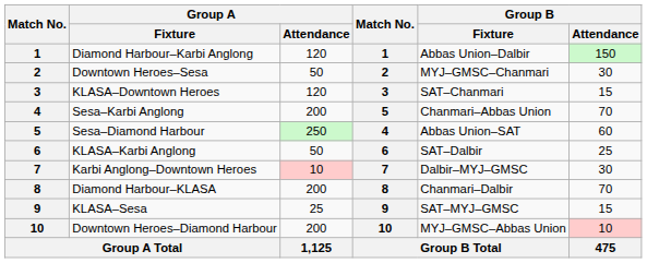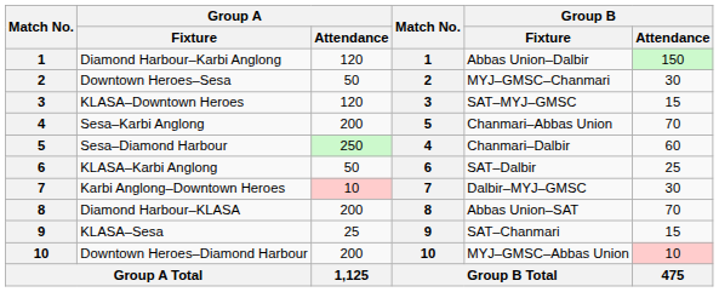KLASA–Downtown Heroes | Group B / Fixture: SAT–Chanmari -> SAT–MYJ–GMSC
Sesa–Diamond Harbour | Group B / Fixture: Abbas Union–SAT -> Chanmari–Dalbir
Diamond Harbour–KLASA | Group B / Fixture: Chanmari–Dalbir -> Abbas Union–SAT
KLASA–Sesa | Group B / Fixture: SAT–MYJ–GMSC -> SAT–Chanmari
